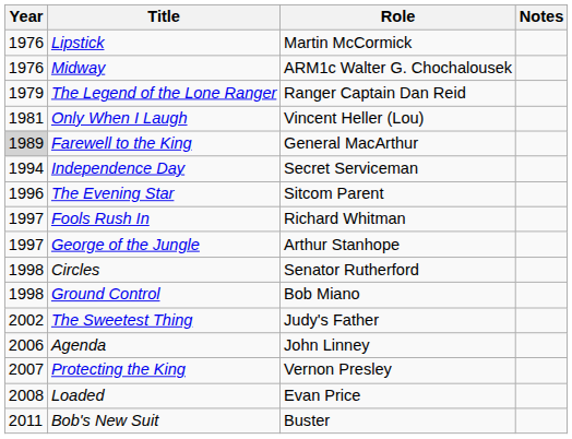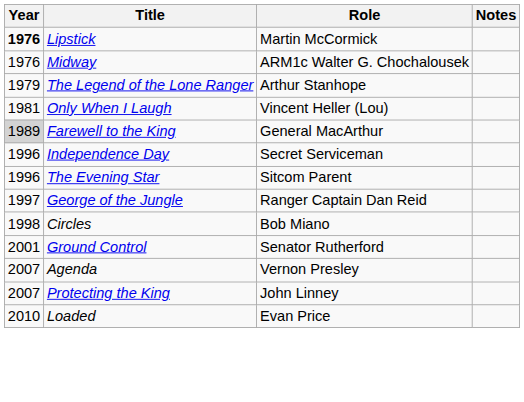Lipstick | Year: normal -> bold
The Legend of the Lone Ranger | Role: Ranger Captain Dan Reid -> Arthur Stanhope
Independence Day | Year: 1994 -> 1996
- row: 1997 | Fools Rush In | Richard Whitman
George of the Jungle | Role: Arthur Stanhope -> Ranger Captain Dan Reid
Circles | Role: Senator Rutherford -> Bob Miano
Ground Control | Year: 1998 -> 2001
Ground Control | Role: Bob Miano -> Senator Rutherford
- row: 2002 | The Sweetest Thing | Judy's Father
Agenda | Year: 2006 -> 2007
Agenda | Role: John Linney -> Vernon Presley
Protecting the King | Role: Vernon Presley -> John Linney
Loaded | Year: 2008 -> 2010
- row: 2011 | Bob's New Suit | Buster
